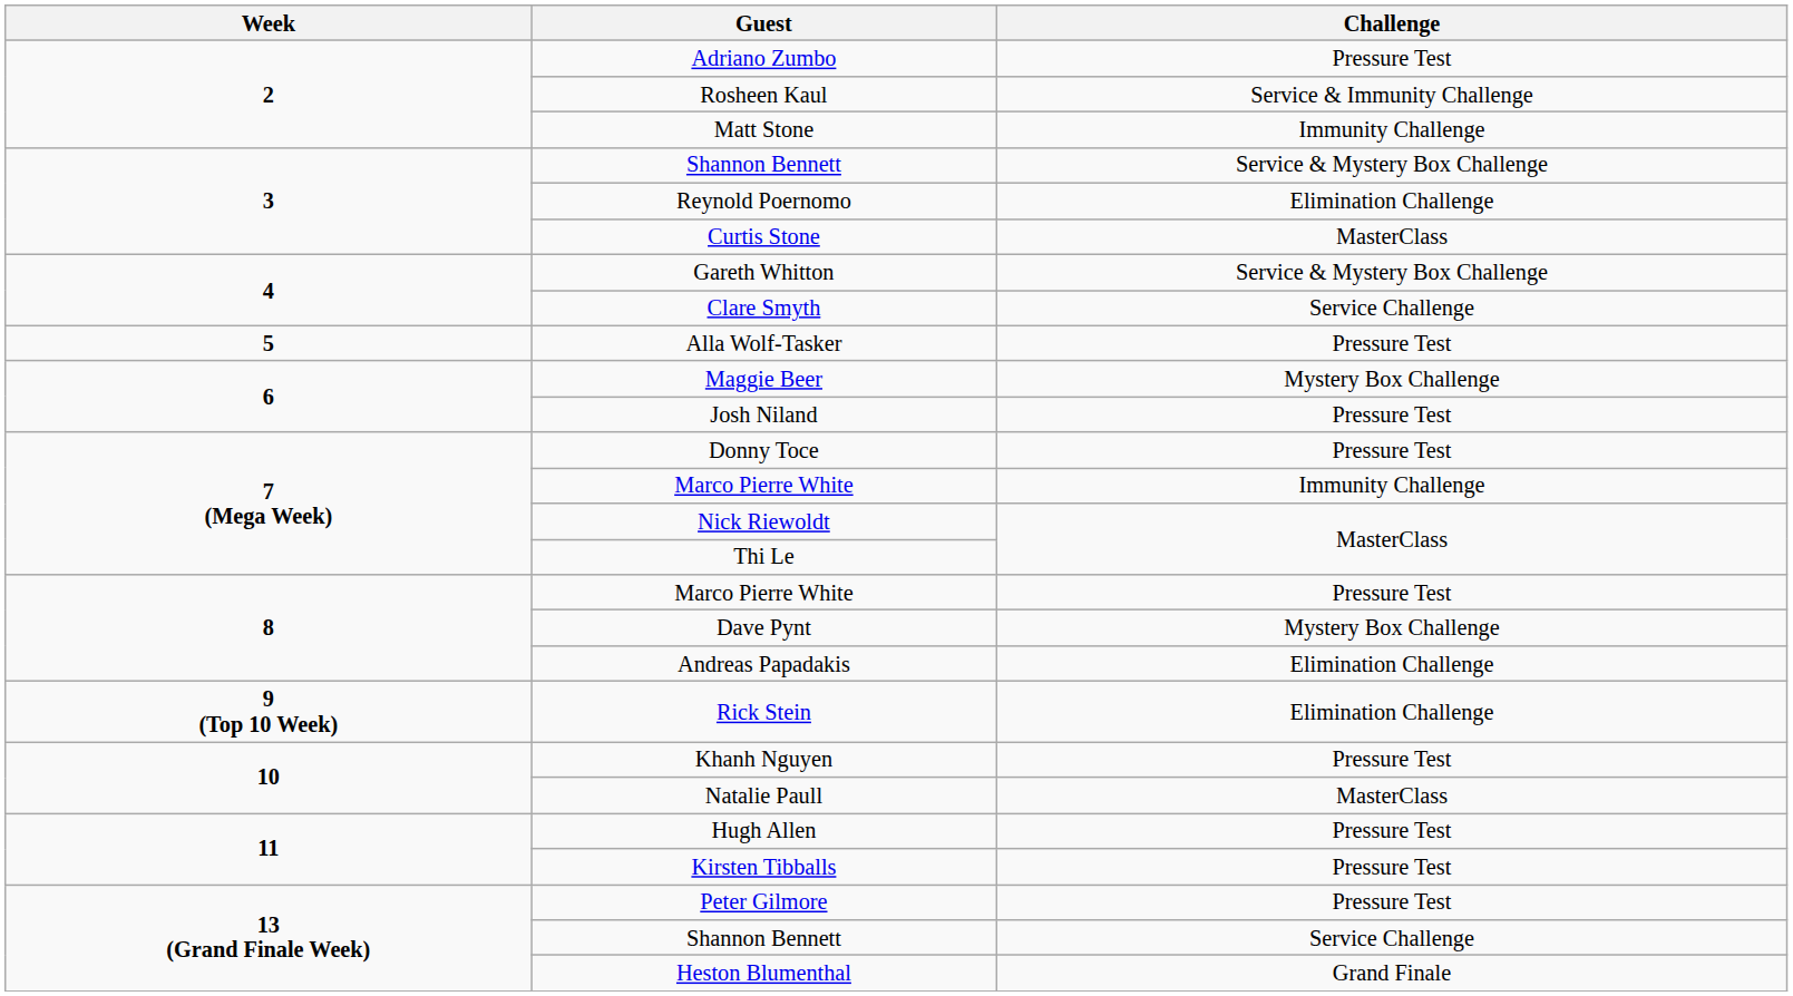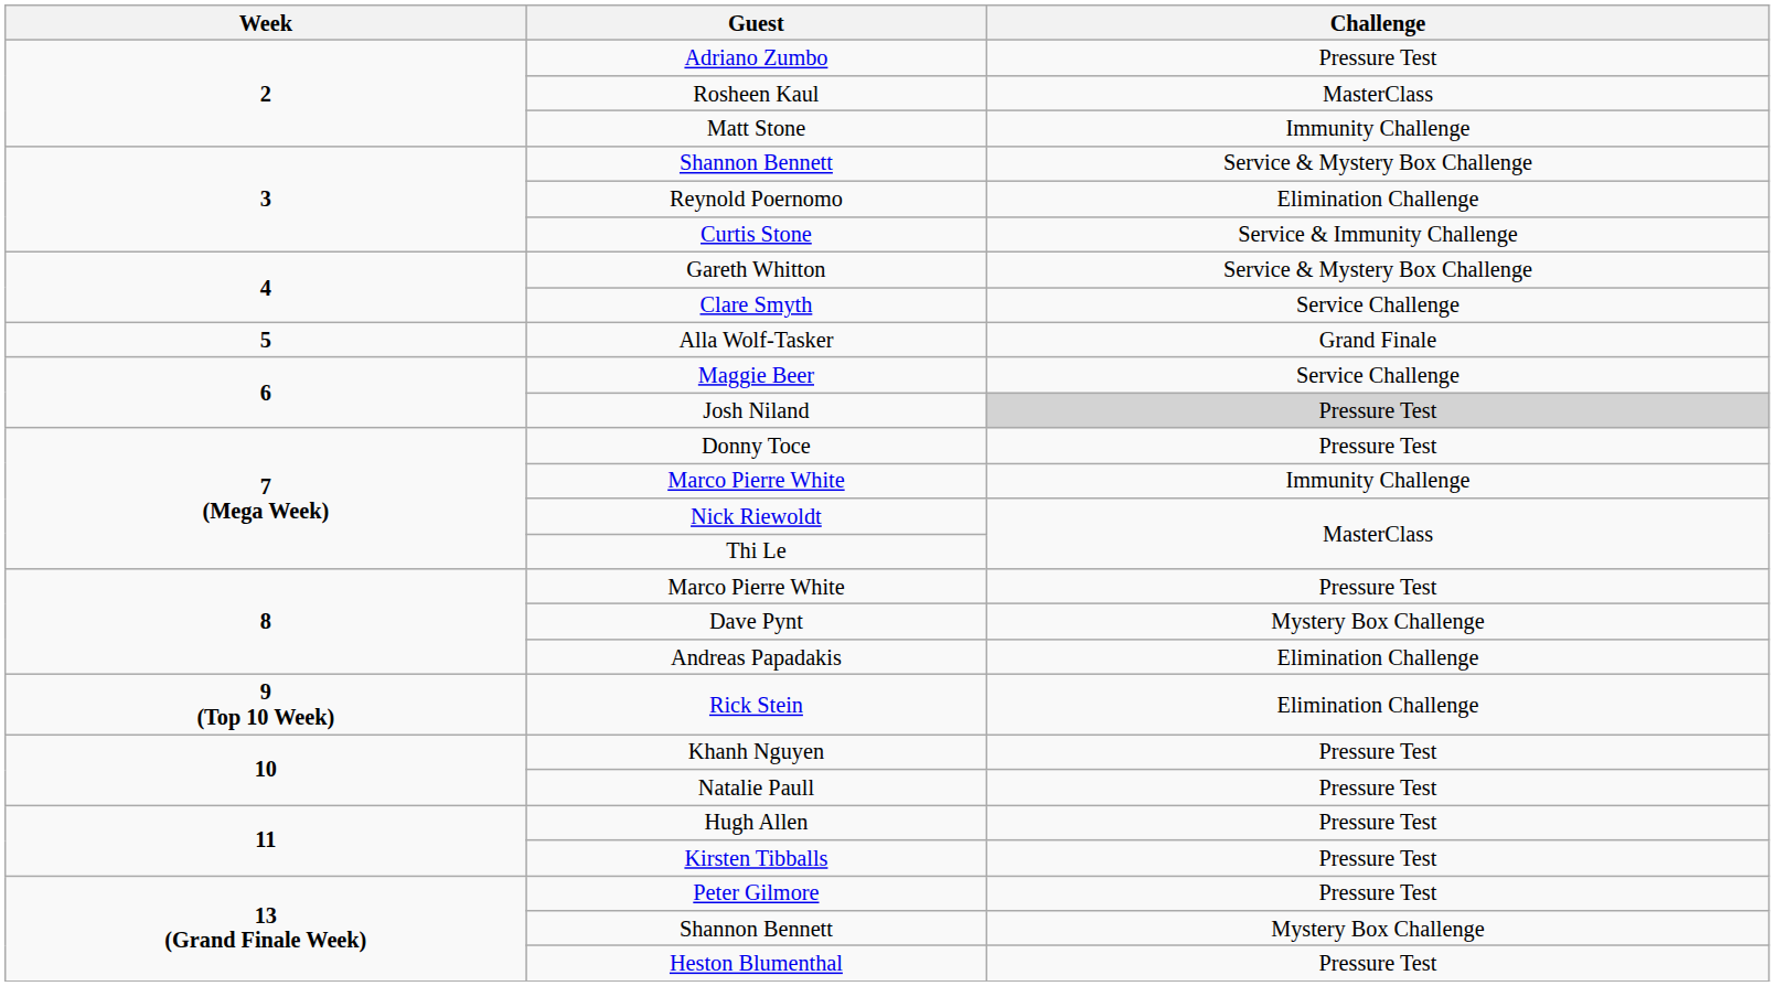Rosheen Kaul | Challenge: Service & Immunity Challenge -> MasterClass
Curtis Stone | Challenge: MasterClass -> Service & Immunity Challenge
Alla Wolf-Tasker | Challenge: Pressure Test -> Grand Finale
Maggie Beer | Challenge: Mystery Box Challenge -> Service Challenge
Josh Niland | Challenge: no background -> lightgrey background
Natalie Paull | Challenge: MasterClass -> Pressure Test
13 (Grand Finale Week) / Shannon Bennett | Challenge: Service Challenge -> Mystery Box Challenge
Heston Blumenthal | Challenge: Grand Finale -> Pressure Test
